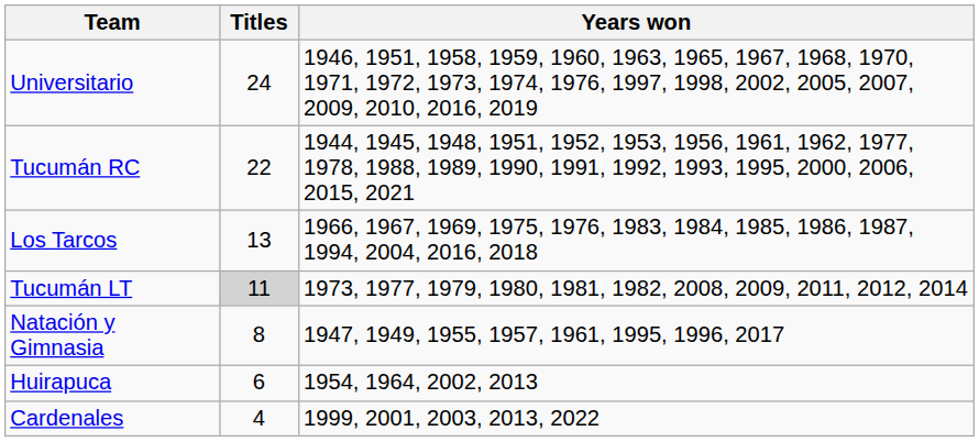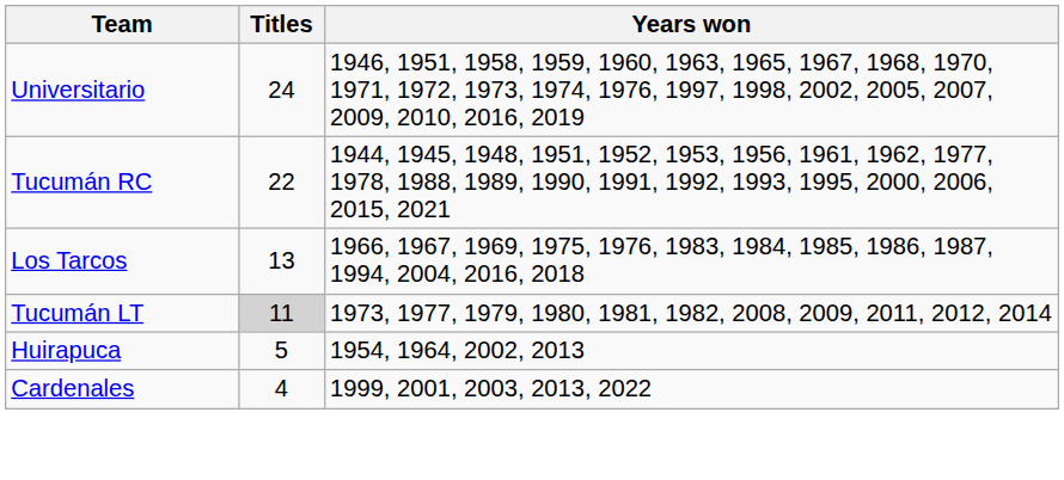- row: Natación y Gimnasia | 8 | 1947, 1949, 1955, 1957, 1961, 1995, 1996, 2017
Huirapuca | Titles: 6 -> 5
